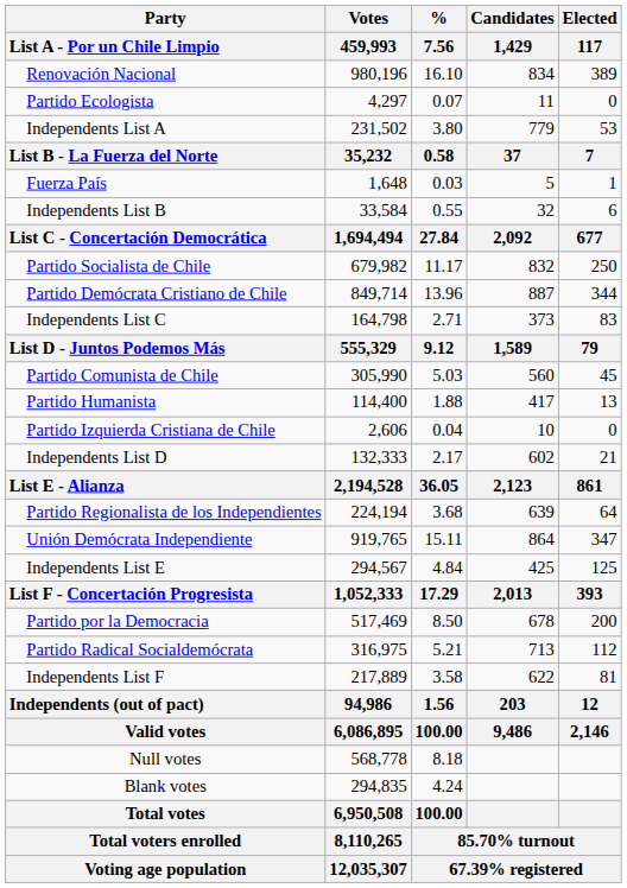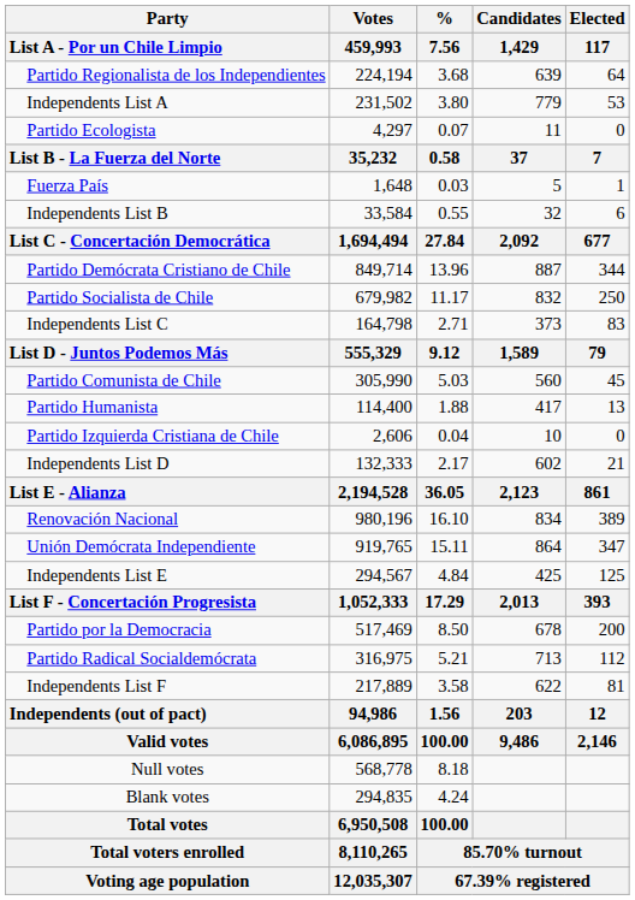rows swapped: Partido Regionalista de los Independientes <-> Renovación Nacional
rows swapped: Partido Ecologista <-> Independents List A
rows swapped: Partido Demócrata Cristiano de Chile <-> Partido Socialista de Chile
